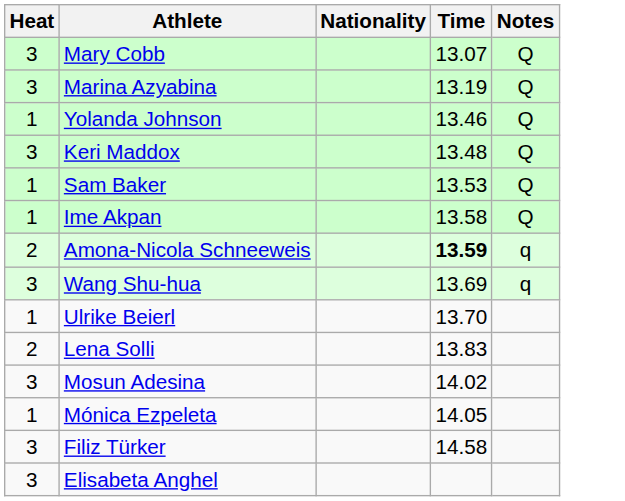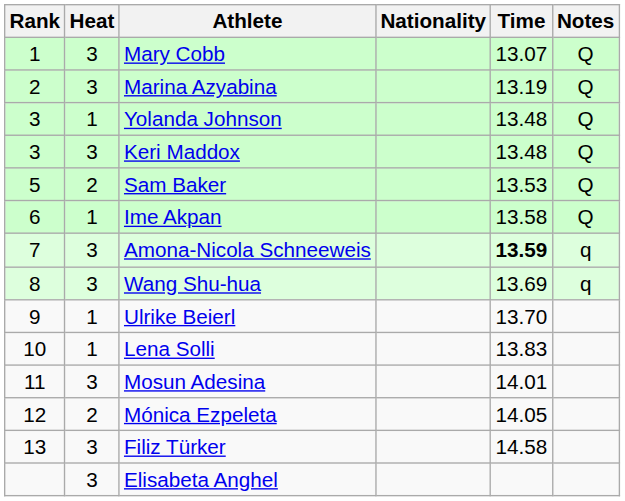+ column: Rank | 1 | 2 | 3 | 3 | 5 | 6 | 7 | 8 | 9 | 10 | 11 | 12 | 13
Yolanda Johnson | Time: 13.46 -> 13.48
Sam Baker | Heat: 1 -> 2
Amona-Nicola Schneeweis | Heat: 2 -> 3
Lena Solli | Heat: 2 -> 1
Mosun Adesina | Time: 14.02 -> 14.01
Mónica Ezpeleta | Heat: 1 -> 2
